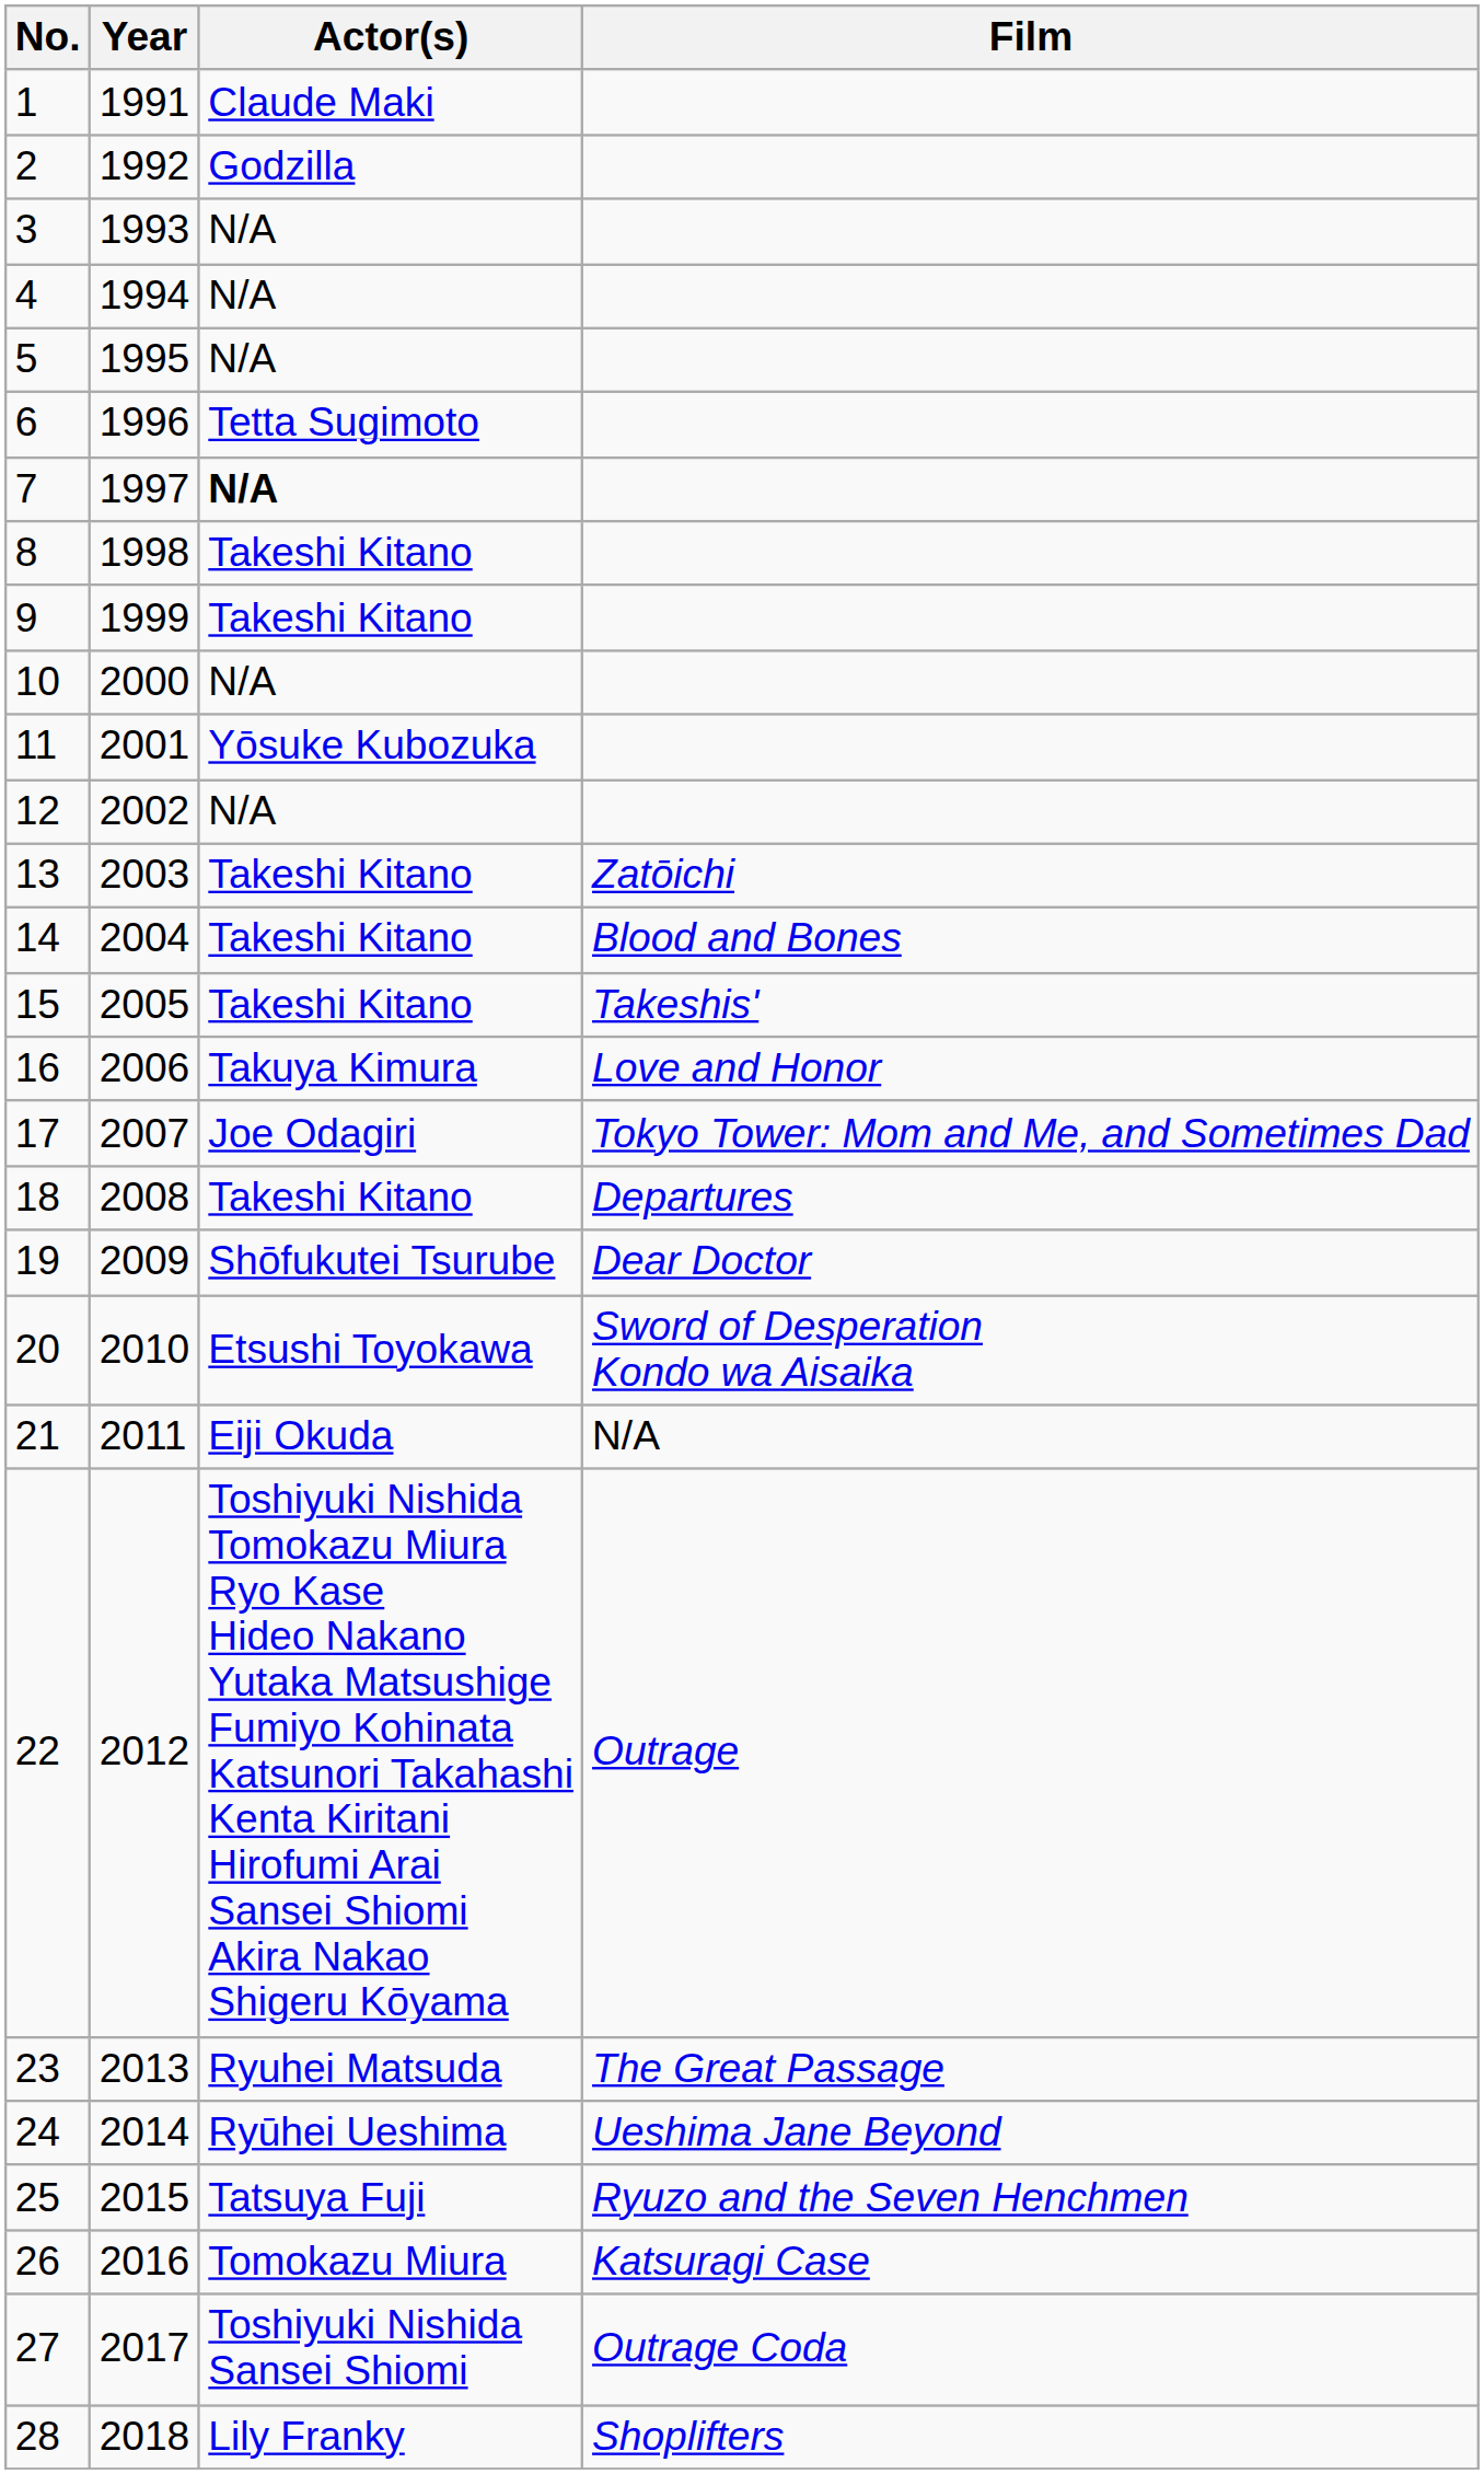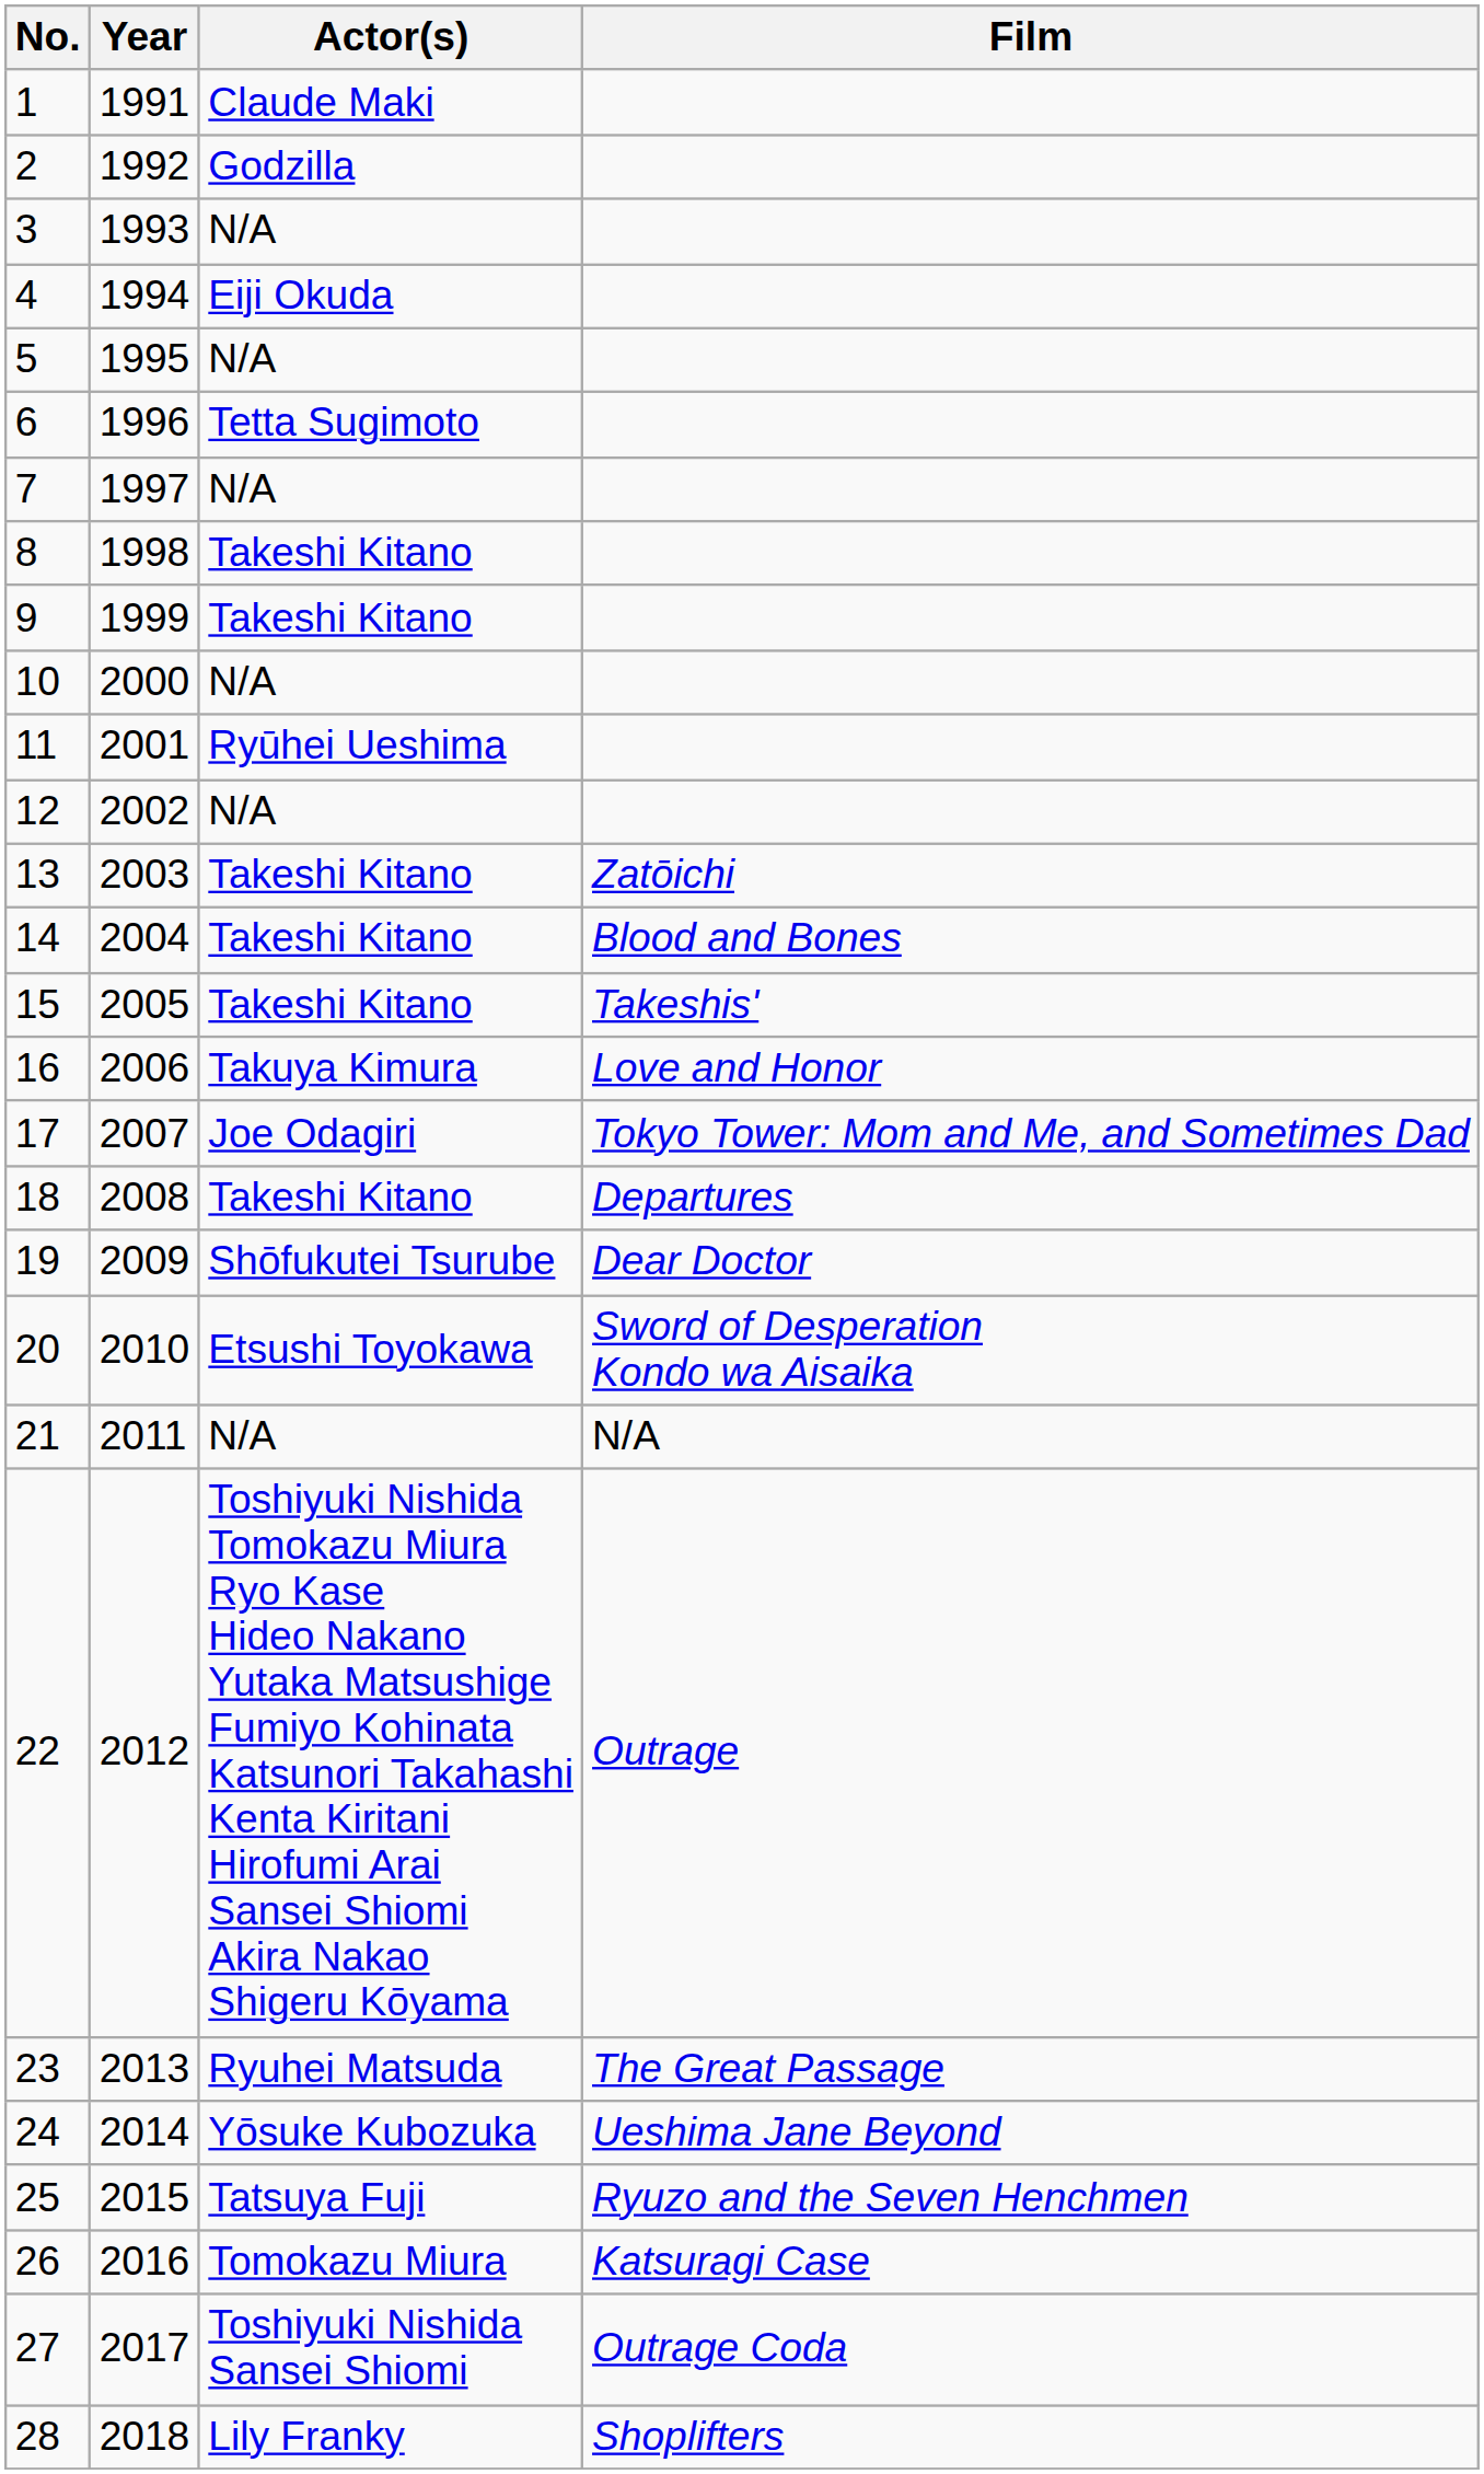4 | Actor(s): N/A -> Eiji Okuda
7 | Actor(s): bold -> normal
11 | Actor(s): Yōsuke Kubozuka -> Ryūhei Ueshima
21 | Actor(s): Eiji Okuda -> N/A
24 | Actor(s): Ryūhei Ueshima -> Yōsuke Kubozuka
